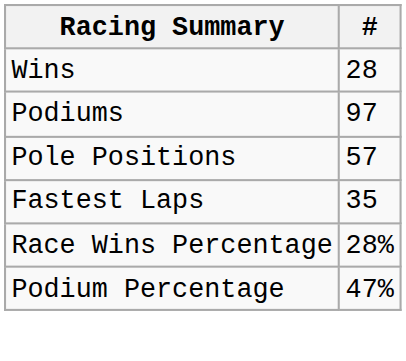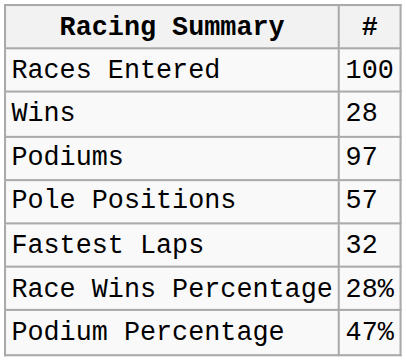+ row: Races Entered | 100
Fastest Laps | #: 35 -> 32
